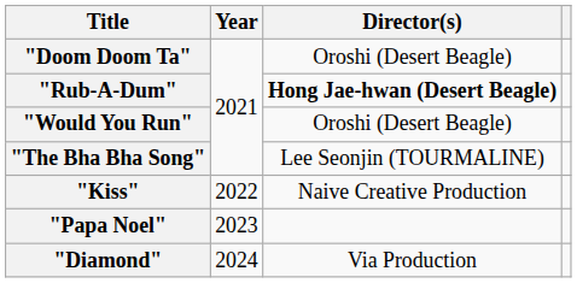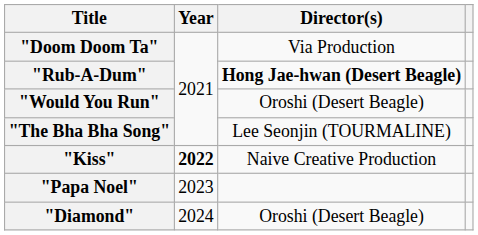"Doom Doom Ta" | Director(s): Oroshi (Desert Beagle) -> Via Production
"Kiss" | Year: normal -> bold
"Diamond" | Director(s): Via Production -> Oroshi (Desert Beagle)
